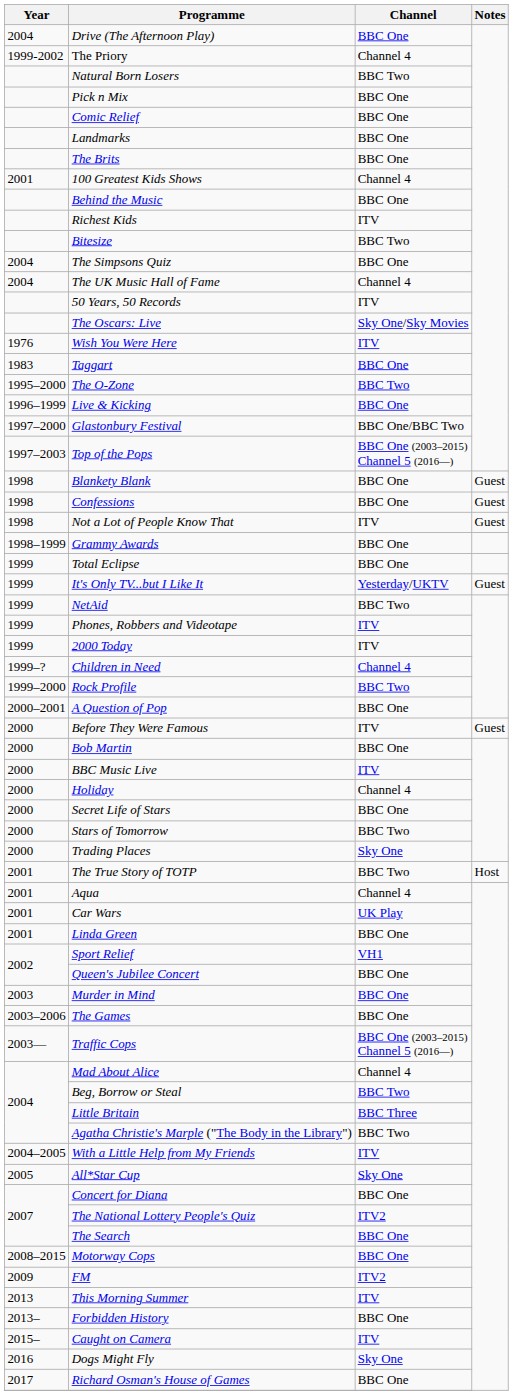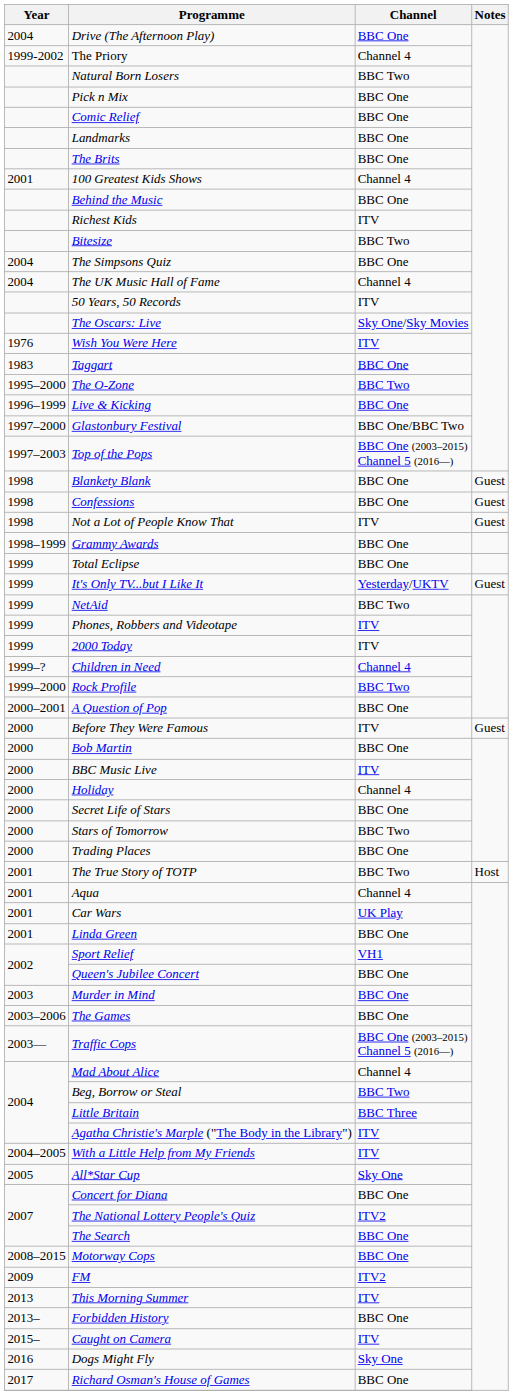Trading Places | Channel: Sky One -> BBC One
Agatha Christie's Marple ("The Body in the Library") | Channel: BBC Two -> ITV
